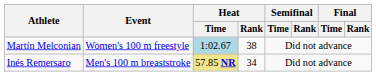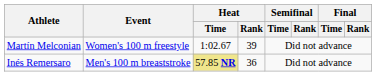Martín Melconian | Heat / Time: lightblue background -> no background
Martín Melconian | Heat / Rank: 38 -> 39
Inés Remersaro | Heat / Rank: 34 -> 36
